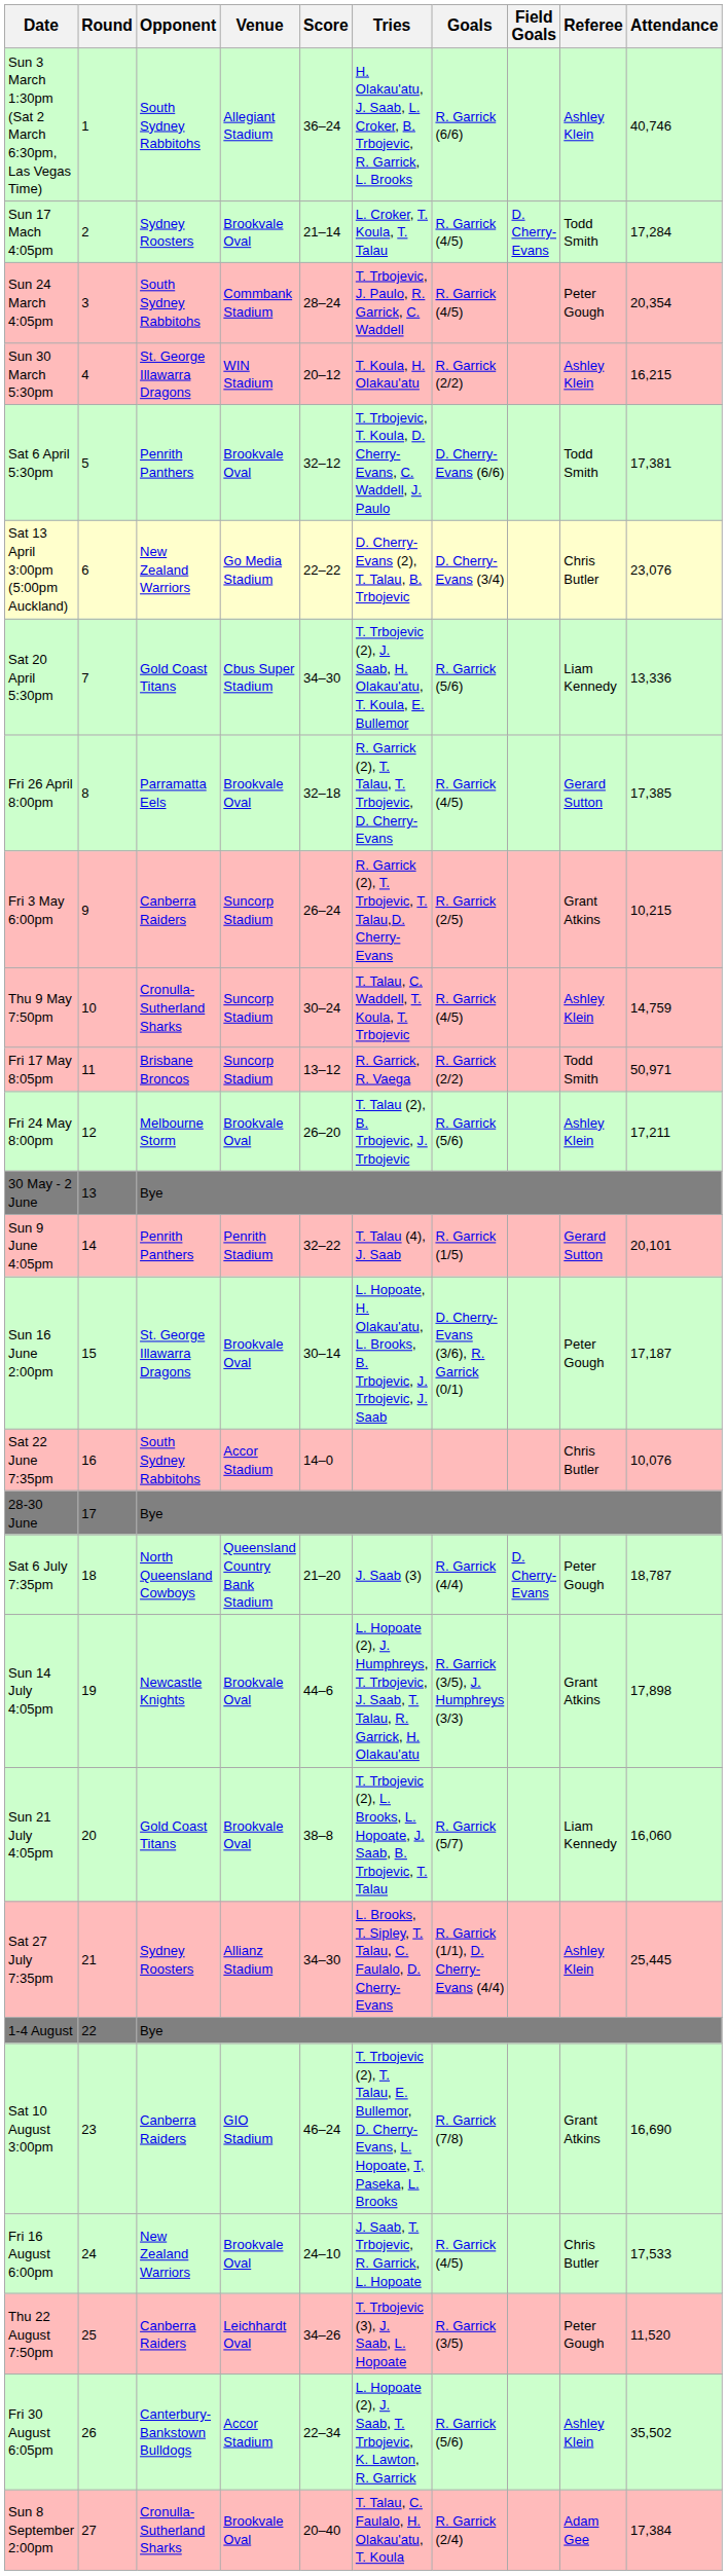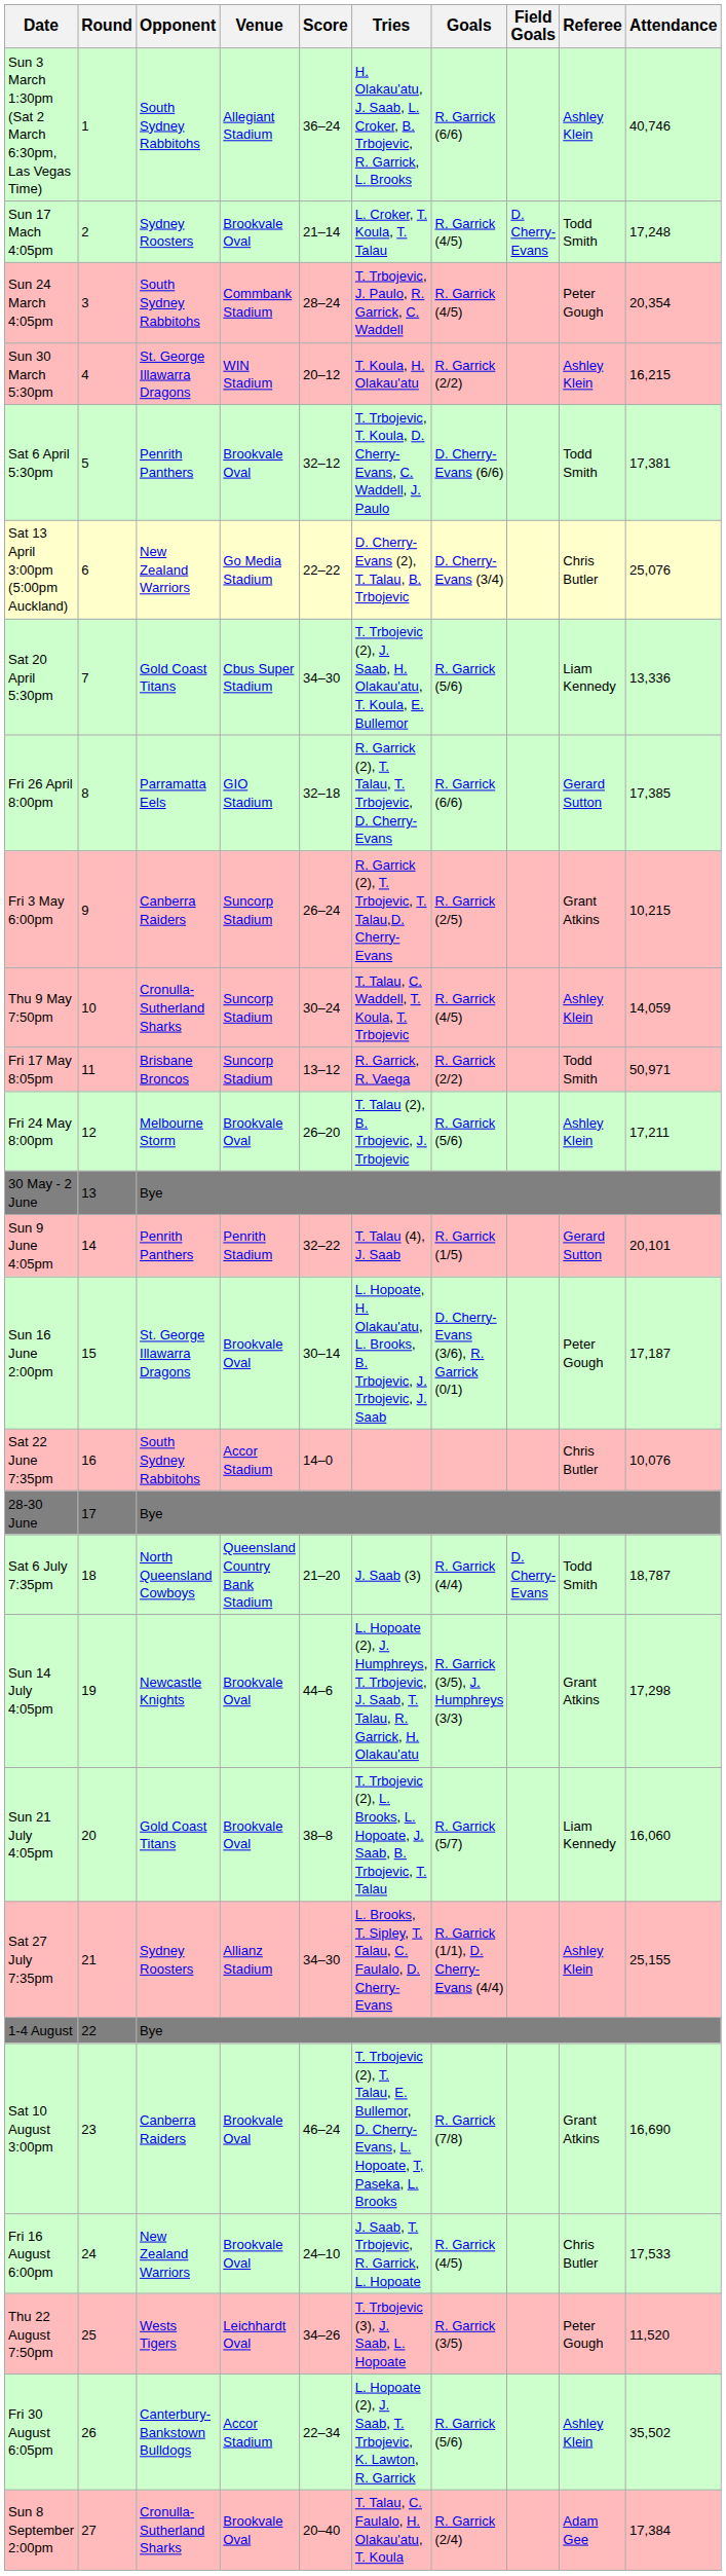Sun 17 Mach 4:05pm | Attendance: 17,284 -> 17,248
Sat 13 April 3:00pm (5:00pm Auckland) | Attendance: 23,076 -> 25,076
Fri 26 April 8:00pm | Venue: Brookvale Oval -> GIO Stadium
Fri 26 April 8:00pm | Goals: R. Garrick (4/5) -> R. Garrick (6/6)
Thu 9 May 7:50pm | Attendance: 14,759 -> 14,059
Sat 6 July 7:35pm | Referee: Peter Gough -> Todd Smith
Sun 14 July 4:05pm | Attendance: 17,898 -> 17,298
Sat 27 July 7:35pm | Attendance: 25,445 -> 25,155
Sat 10 August 3:00pm | Venue: GIO Stadium -> Brookvale Oval
Thu 22 August 7:50pm | Opponent: Canberra Raiders -> Wests Tigers
